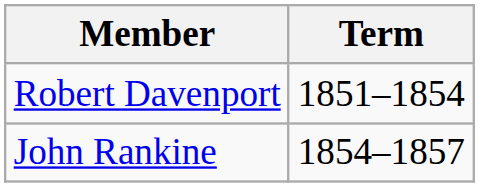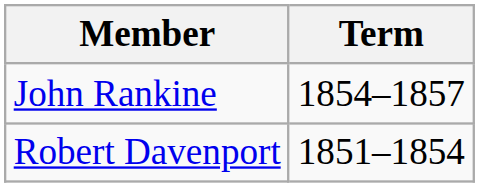rows swapped: Robert Davenport <-> John Rankine
